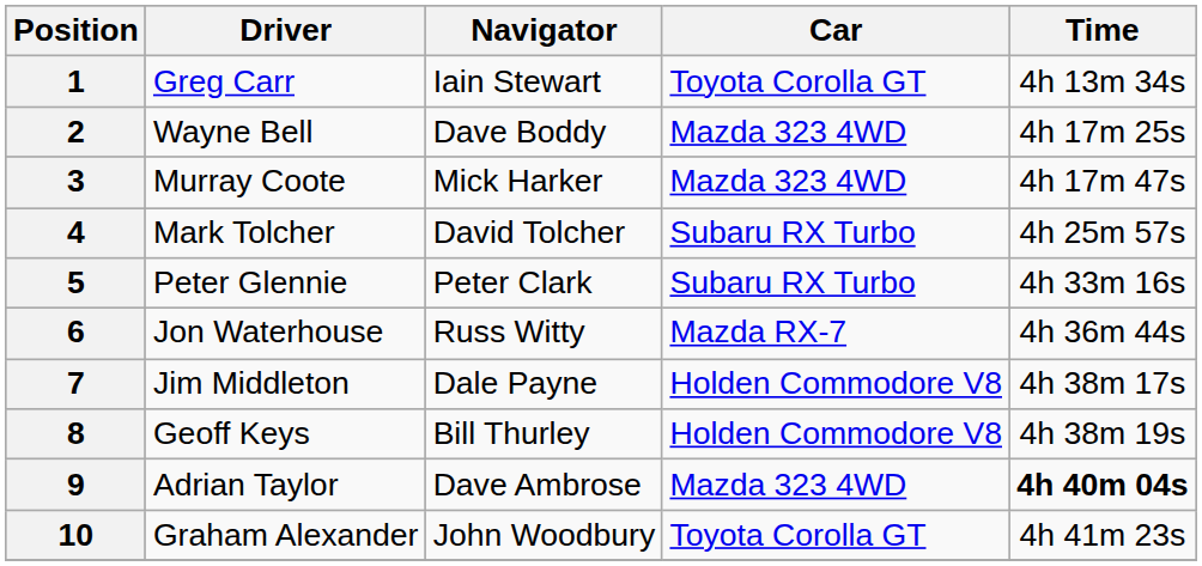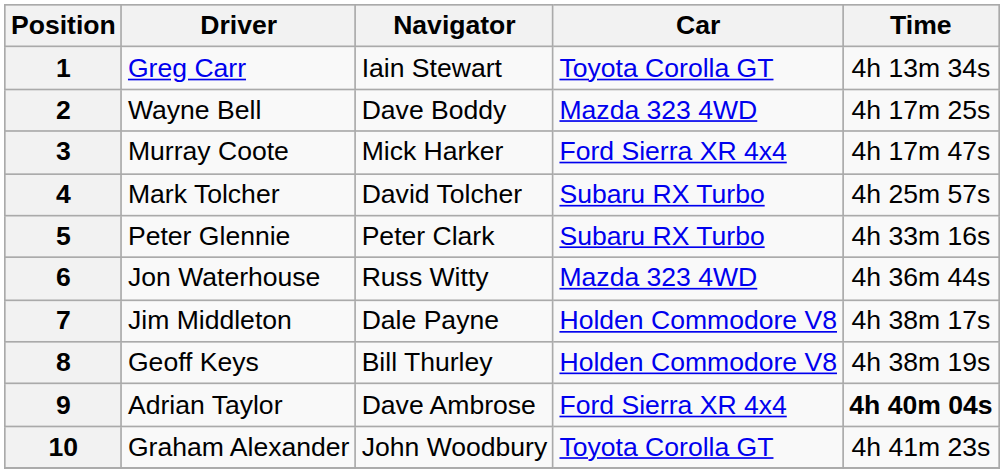3 | Car: Mazda 323 4WD -> Ford Sierra XR 4x4
6 | Car: Mazda RX-7 -> Mazda 323 4WD
9 | Car: Mazda 323 4WD -> Ford Sierra XR 4x4
